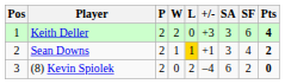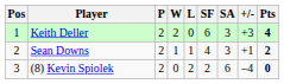columns swapped: SF <-> +/-
Sean Downs | L: gold background -> no background
